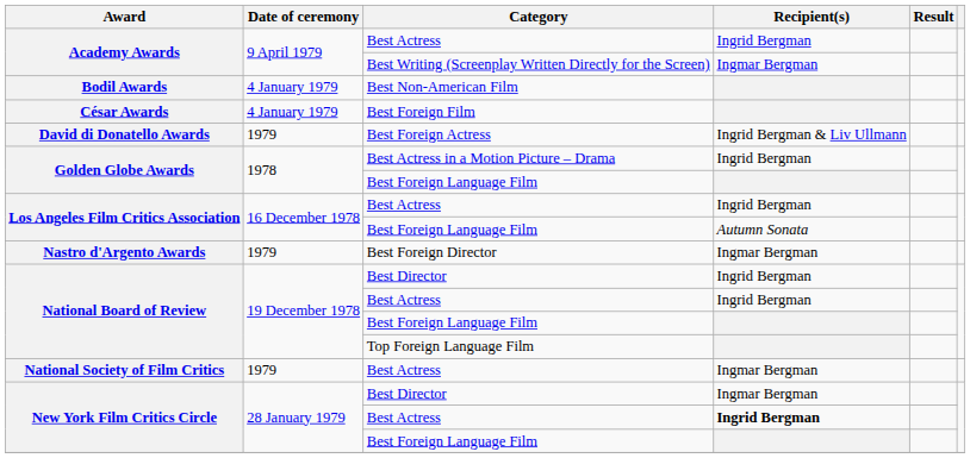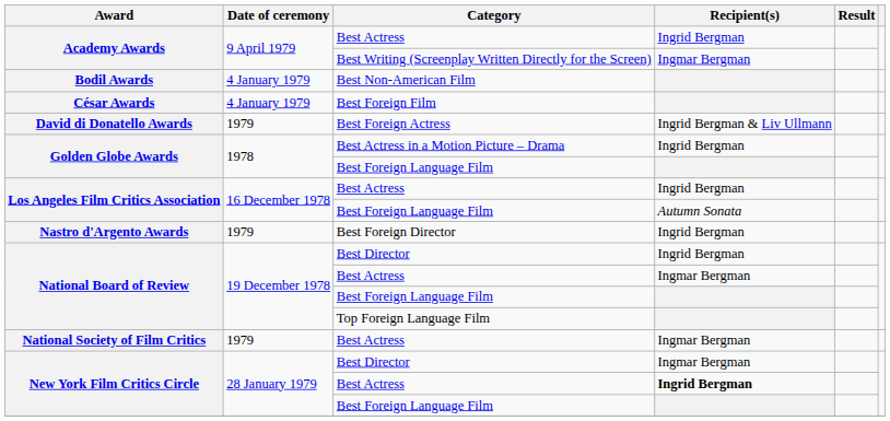Nastro d'Argento Awards | Recipient(s): Ingmar Bergman -> Ingrid Bergman
National Board of Review / Best Actress | Recipient(s): Ingrid Bergman -> Ingmar Bergman
